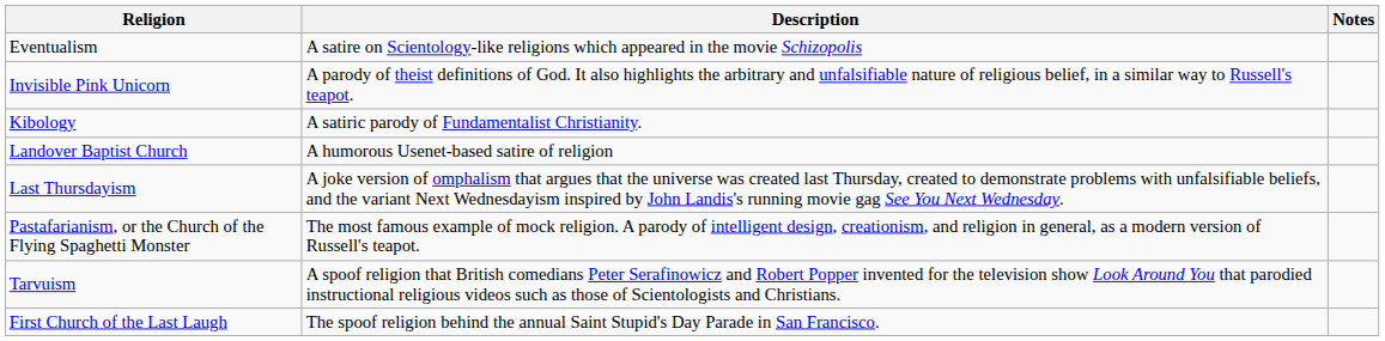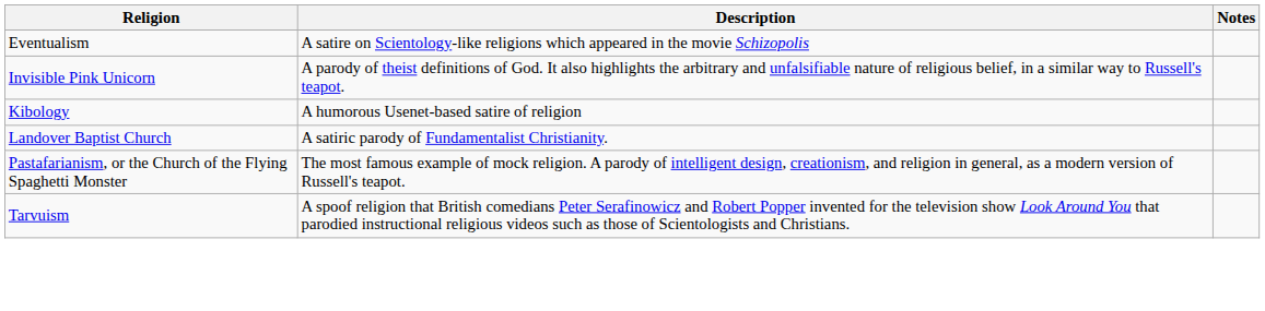Kibology | Description: A satiric parody of Fundamentalist Christianity. -> A humorous Usenet-based satire of religion
Landover Baptist Church | Description: A humorous Usenet-based satire of religion -> A satiric parody of Fundamentalist Christianity.
- row: Last Thursdayism | A joke version of omphalism that argues that the universe was created last Thursday, created to demonstrate problems with unfalsifiable beliefs, and the variant Next Wednesdayism inspired by John Landis's running movie gag See You Next Wednesday.
- row: First Church of the Last Laugh | The spoof religion behind the annual Saint Stupid's Day Parade in San Francisco.
